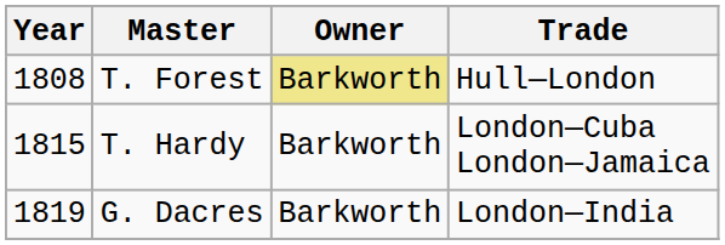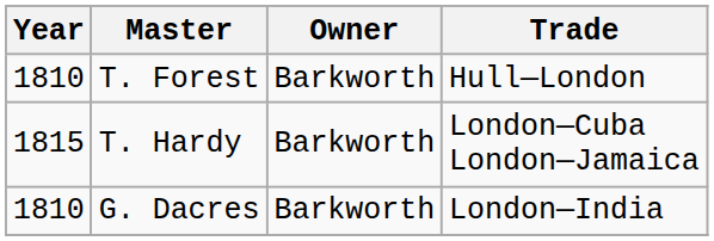T. Forest | Year: 1808 -> 1810
T. Forest | Owner: khaki background -> no background
G. Dacres | Year: 1819 -> 1810
